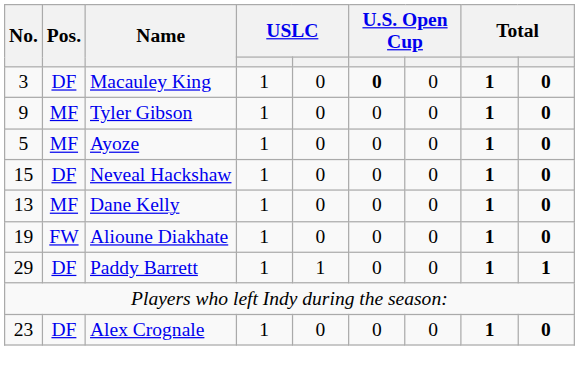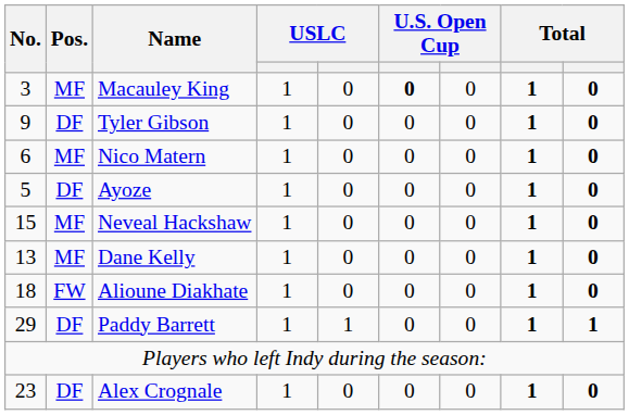Macauley King | Pos.: DF -> MF
Tyler Gibson | Pos.: MF -> DF
+ row: 6 | MF | Nico Matern | 1 | 0 | 0 | 0 | 1 | 0
Ayoze | Pos.: MF -> DF
Neveal Hackshaw | Pos.: DF -> MF
Alioune Diakhate | No.: 19 -> 18
